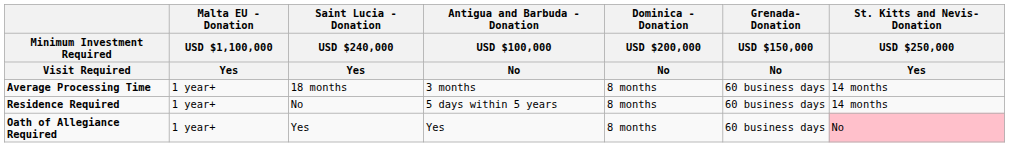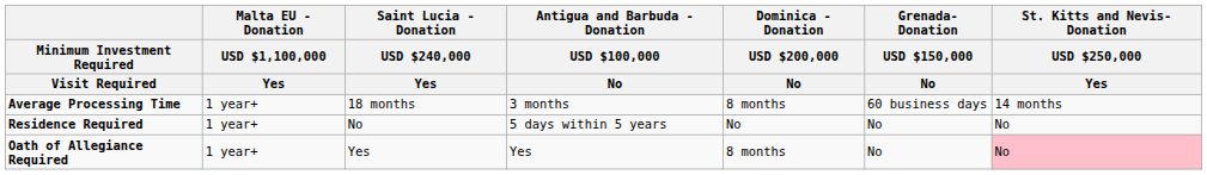Residence Required | Dominica - Donation / USD $200,000 / No: 8 months -> No
Residence Required | Grenada- Donation / USD $150,000 / No: 60 business days -> No
Residence Required | St. Kitts and Nevis- Donation / USD $250,000 / Yes: 14 months -> No
Oath of Allegiance Required | Grenada- Donation / USD $150,000 / No: 60 business days -> No
